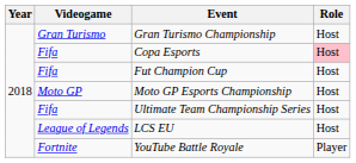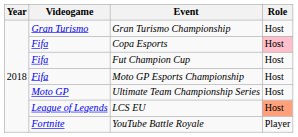Moto GP Esports Championship | Videogame: Moto GP -> Fifa
Ultimate Team Championship Series | Videogame: Fifa -> Moto GP
LCS EU | Role: no background -> lightsalmon background
